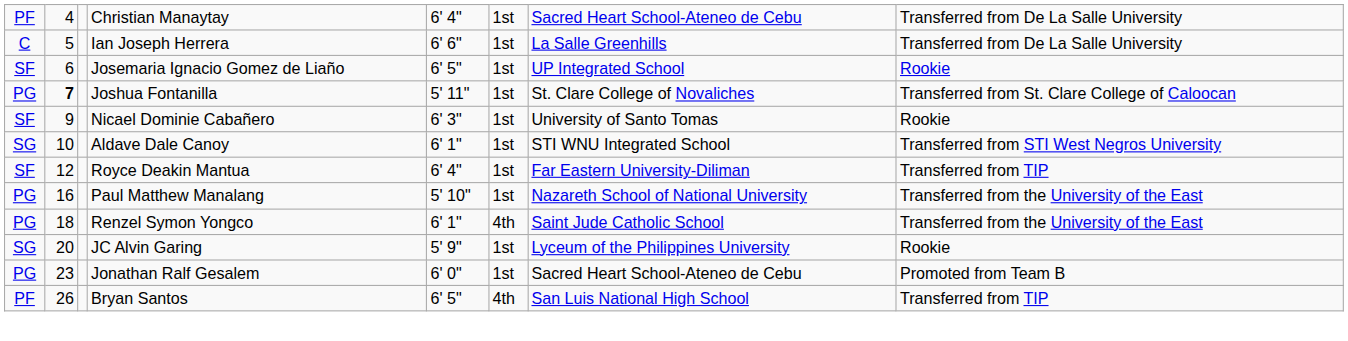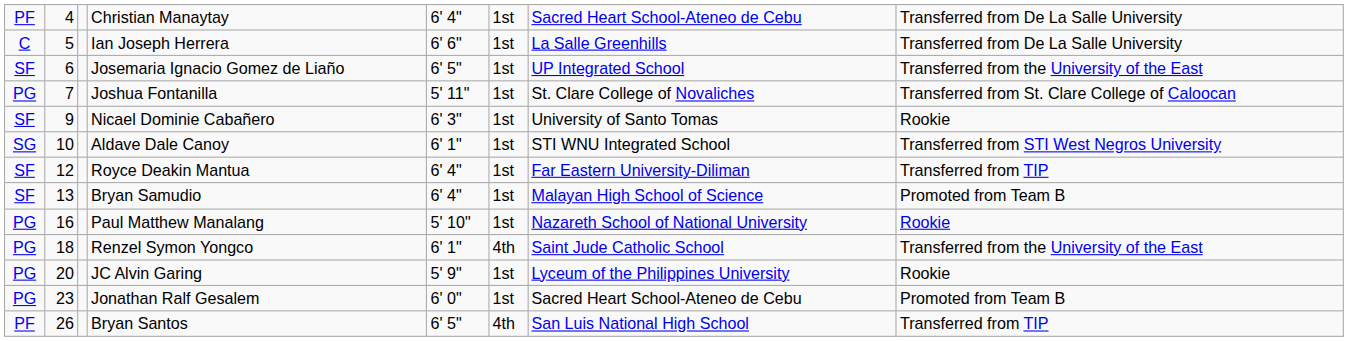Josemaria Ignacio Gomez de Liaño | column 8: Rookie -> Transferred from the University of the East
Joshua Fontanilla | column 2: bold -> normal
+ row: SF | 13 | Bryan Samudio | 6' 4" | 1st | Malayan High School of Science | Promoted from Team B
Paul Matthew Manalang | column 8: Transferred from the University of the East -> Rookie
JC Alvin Garing | column 1: SG -> PG
